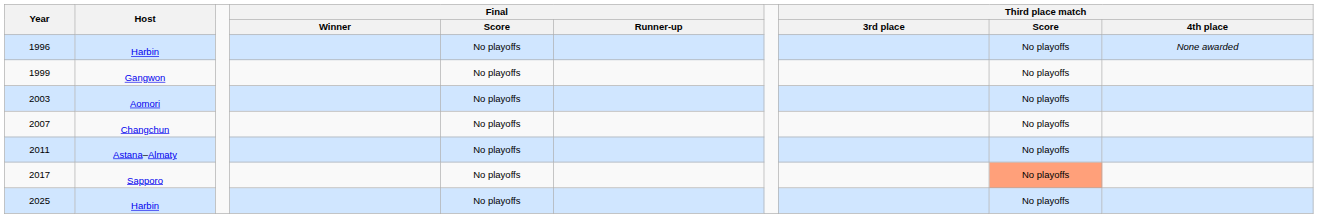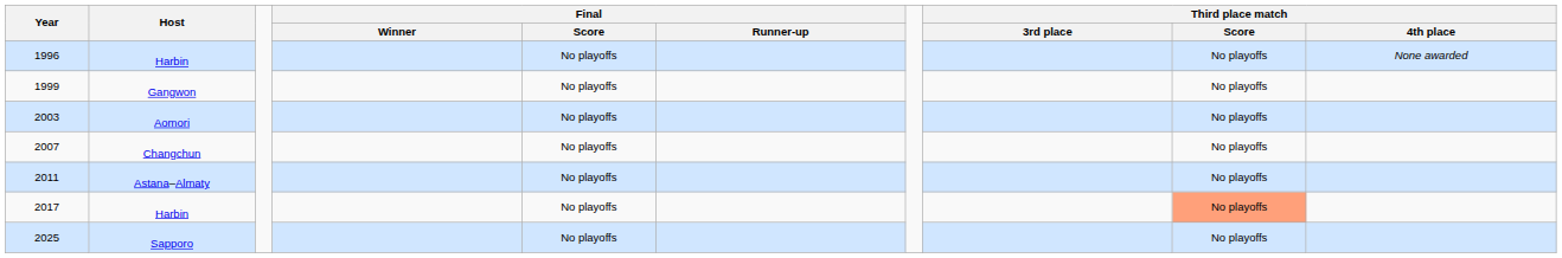2017 | Host: Sapporo -> Harbin
2025 | Host: Harbin -> Sapporo
